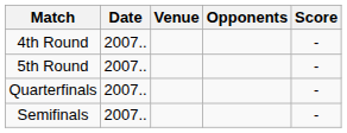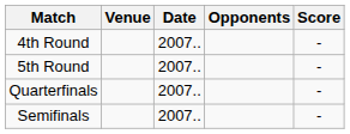columns swapped: Date <-> Venue
